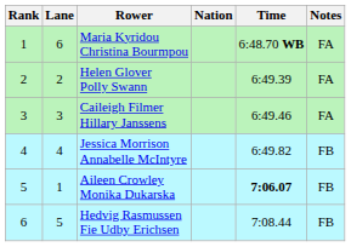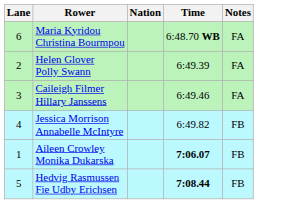- column: Rank | 1 | 2 | 3 | 4 | 5 | 6
Hedvig Rasmussen Fie Udby Erichsen | Time: normal -> bold
